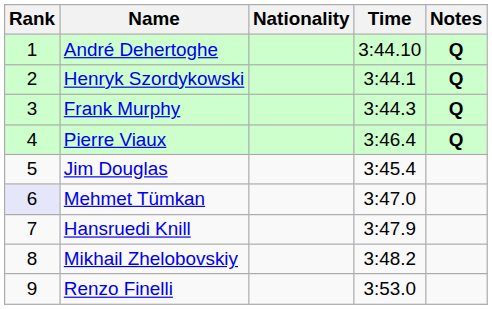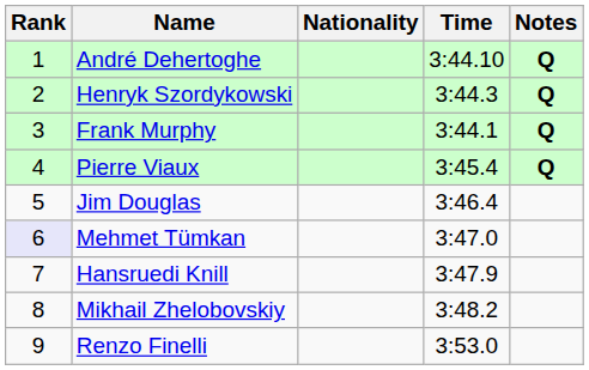Henryk Szordykowski | Time: 3:44.1 -> 3:44.3
Frank Murphy | Time: 3:44.3 -> 3:44.1
Pierre Viaux | Time: 3:46.4 -> 3:45.4
Jim Douglas | Time: 3:45.4 -> 3:46.4
